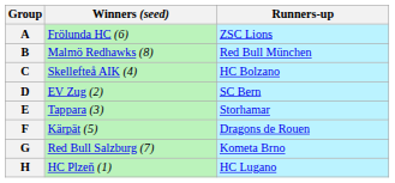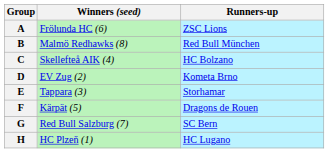D | Runners-up: SC Bern -> Kometa Brno
G | Runners-up: Kometa Brno -> SC Bern
